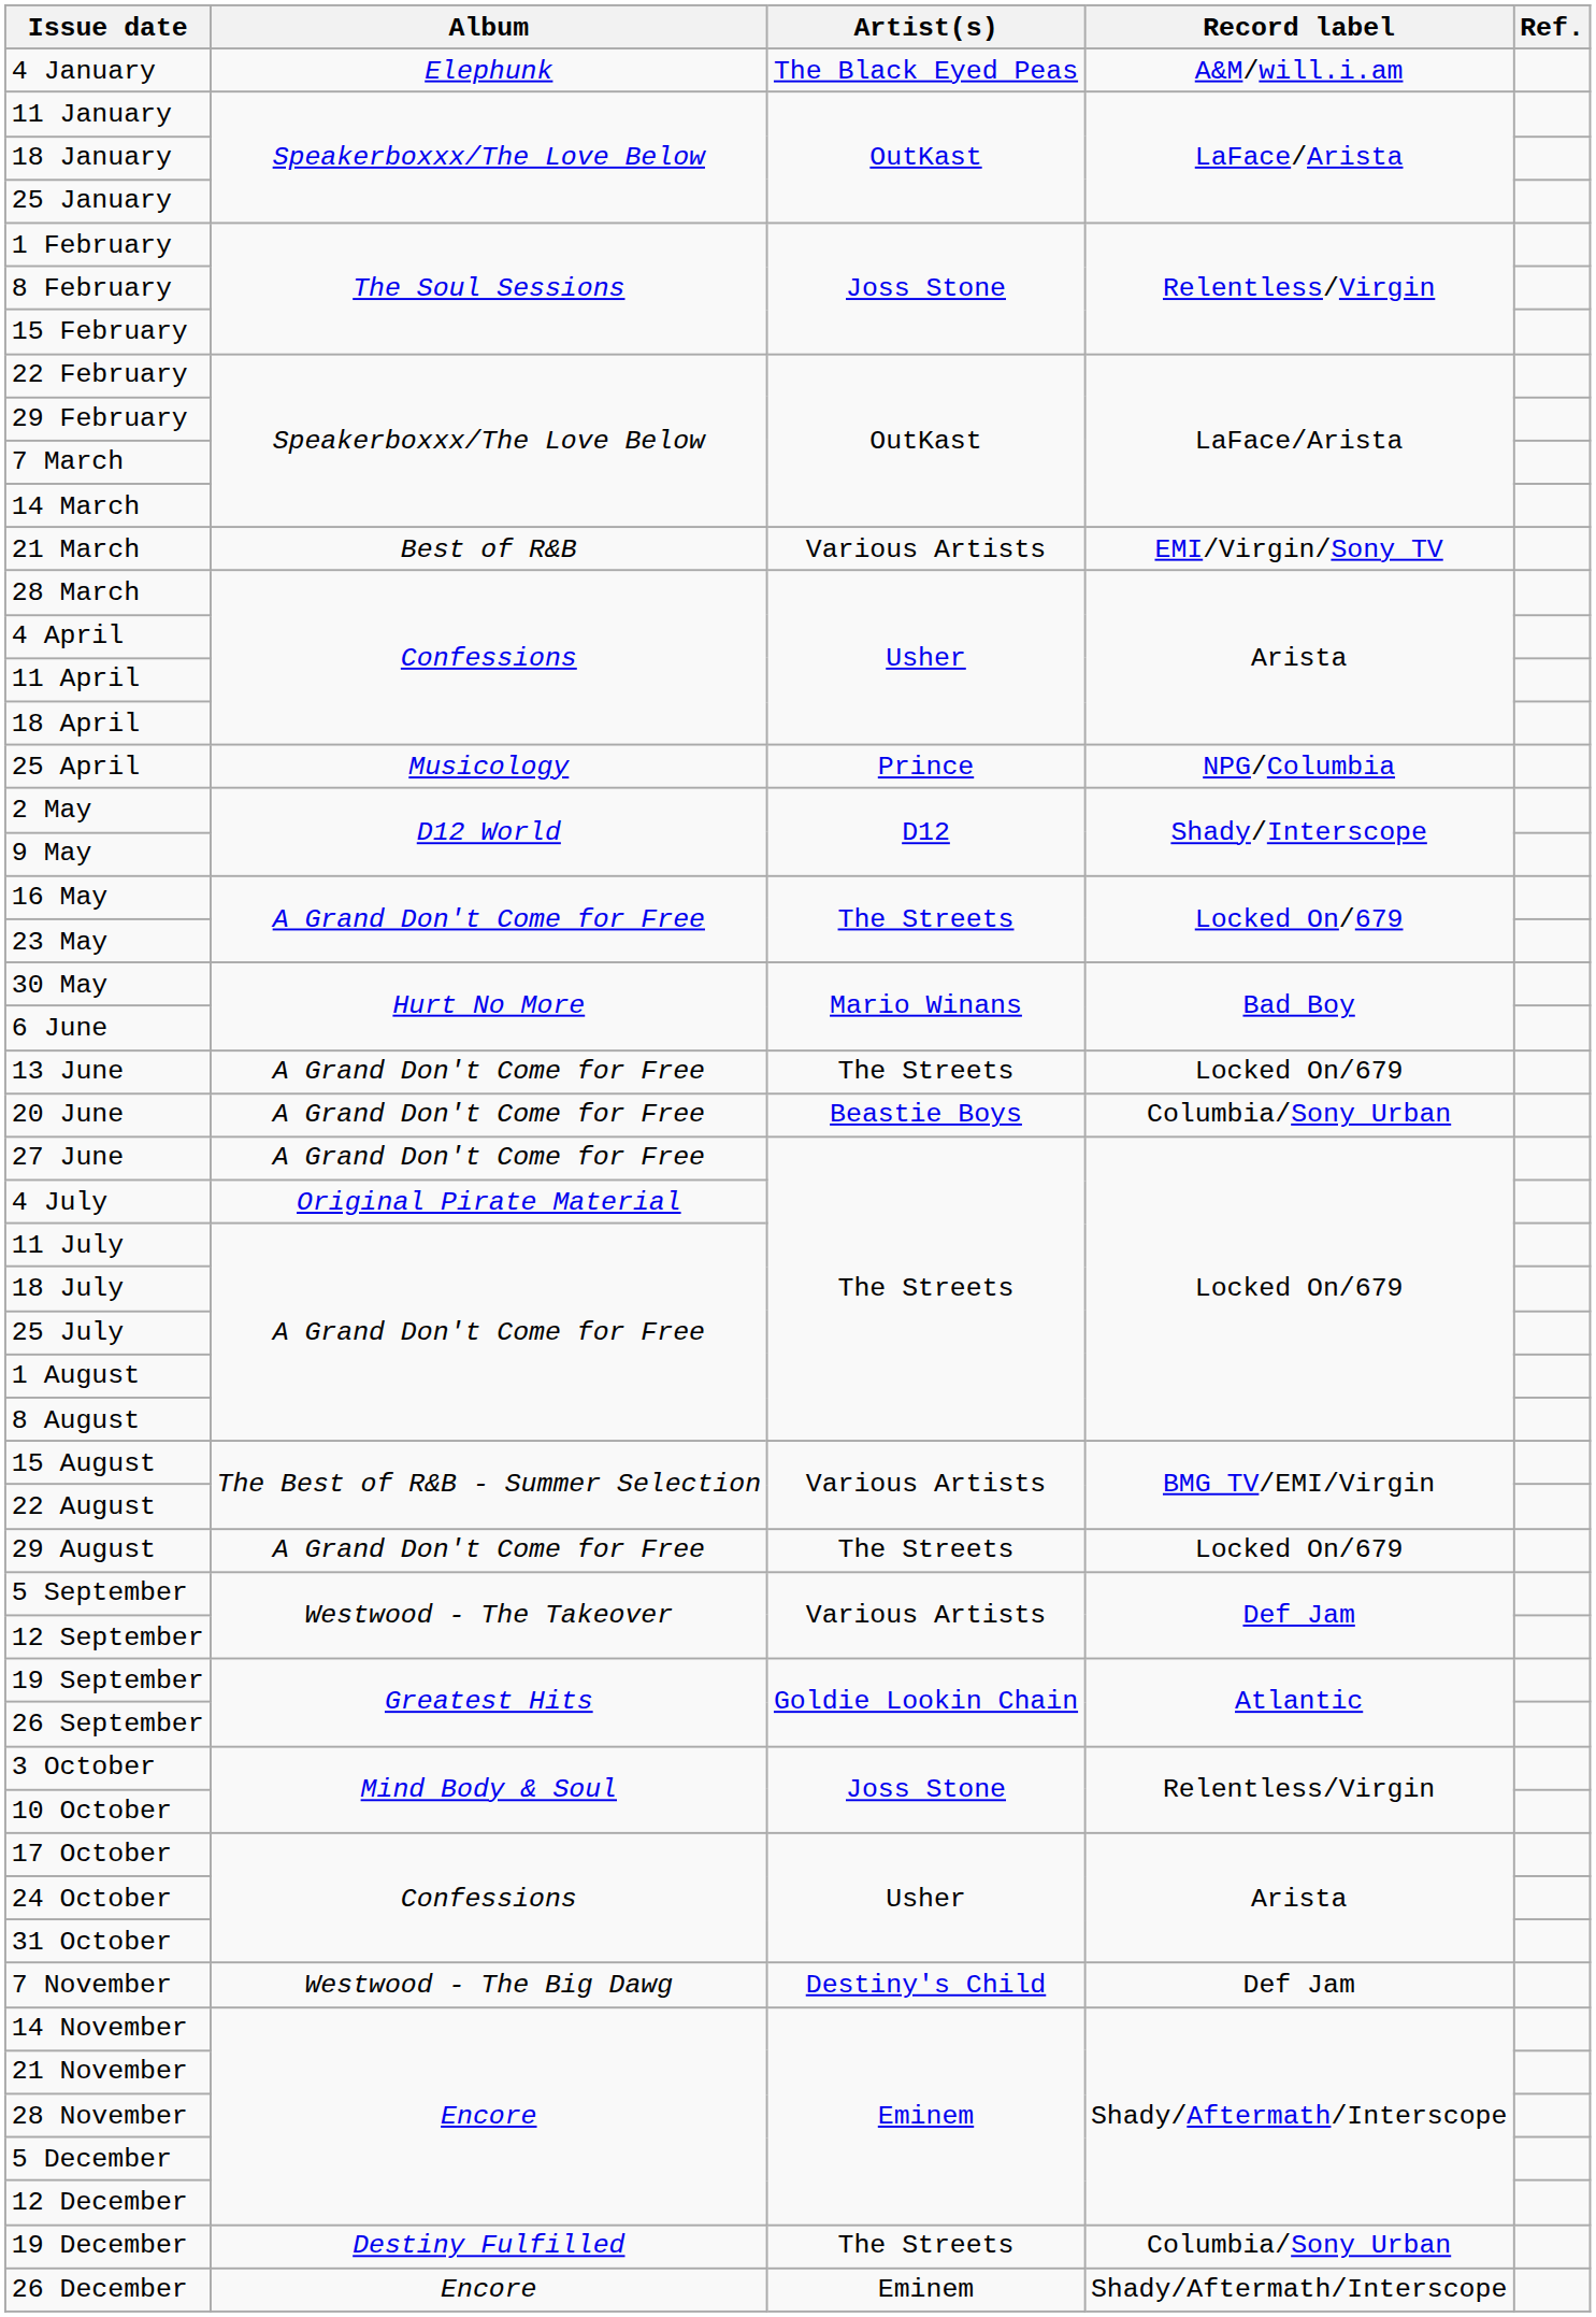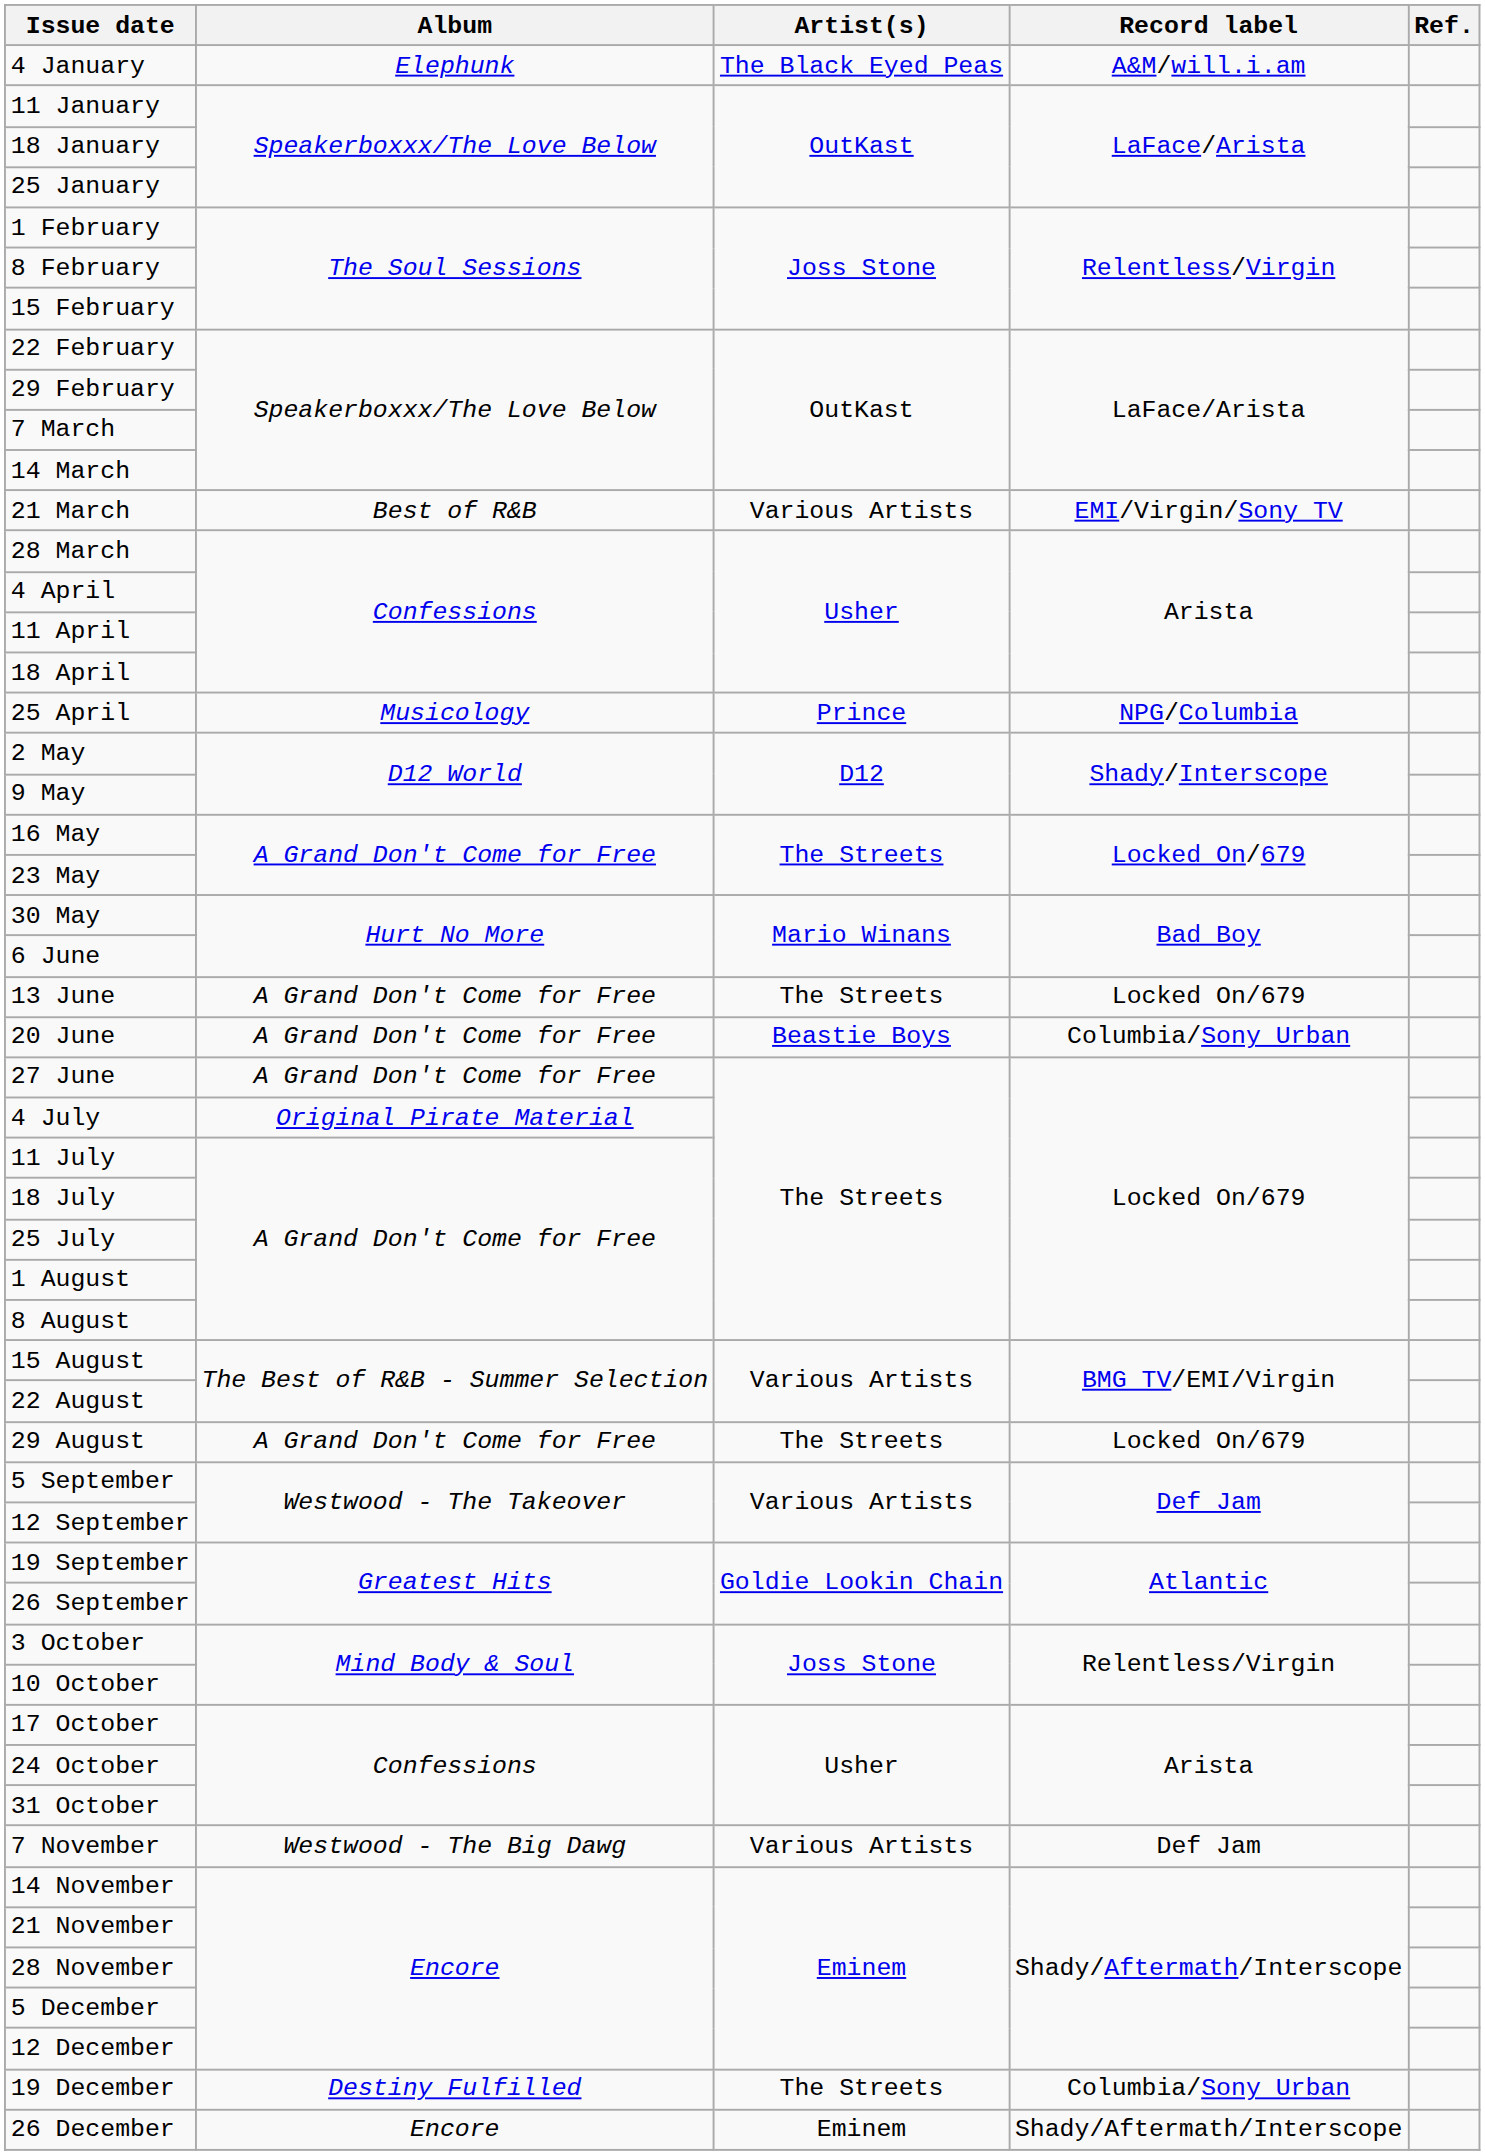7 November | Artist(s): Destiny's Child -> Various Artists
